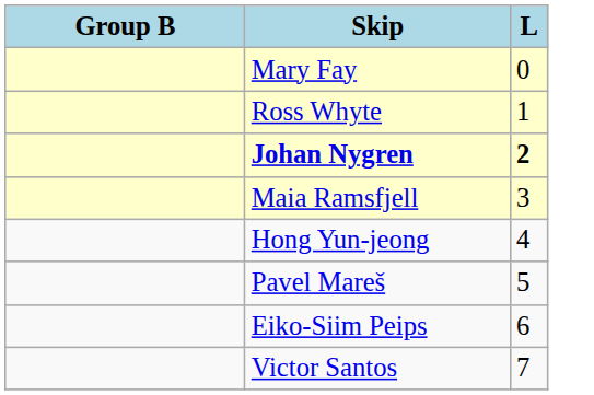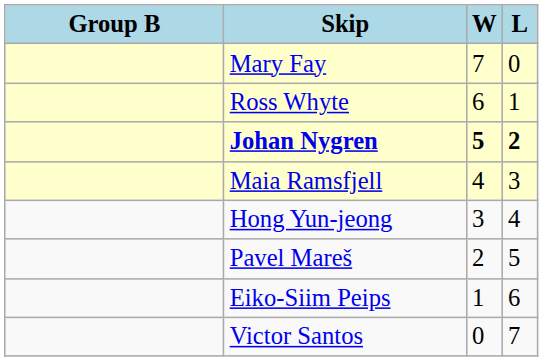+ column: W | 7 | 6 | 5 | 4 | 3 | 2 | 1 | 0
